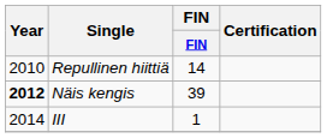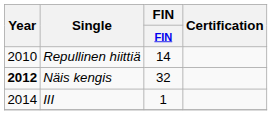Näis kengis | FIN: 39 -> 32
